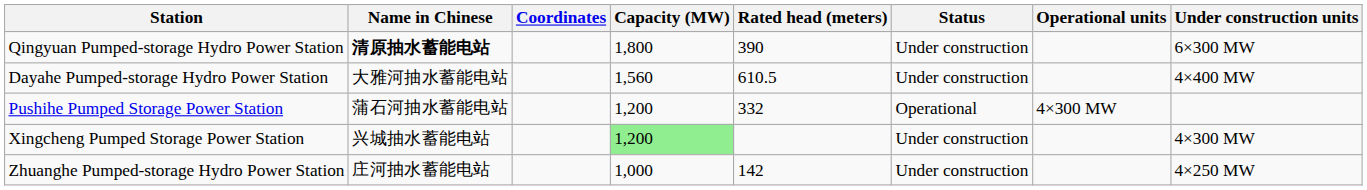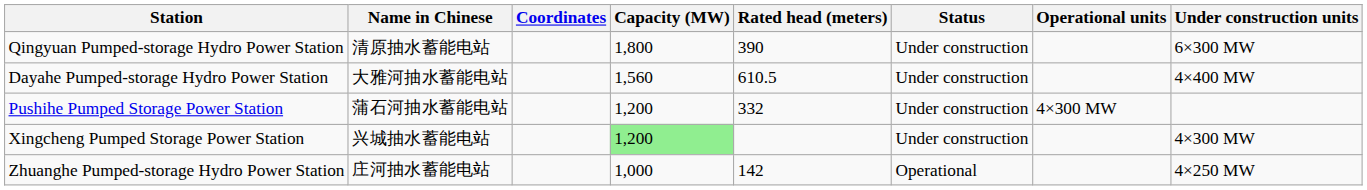Qingyuan Pumped-storage Hydro Power Station | Name in Chinese: bold -> normal
Pushihe Pumped Storage Power Station | Status: Operational -> Under construction
Zhuanghe Pumped-storage Hydro Power Station | Status: Under construction -> Operational
